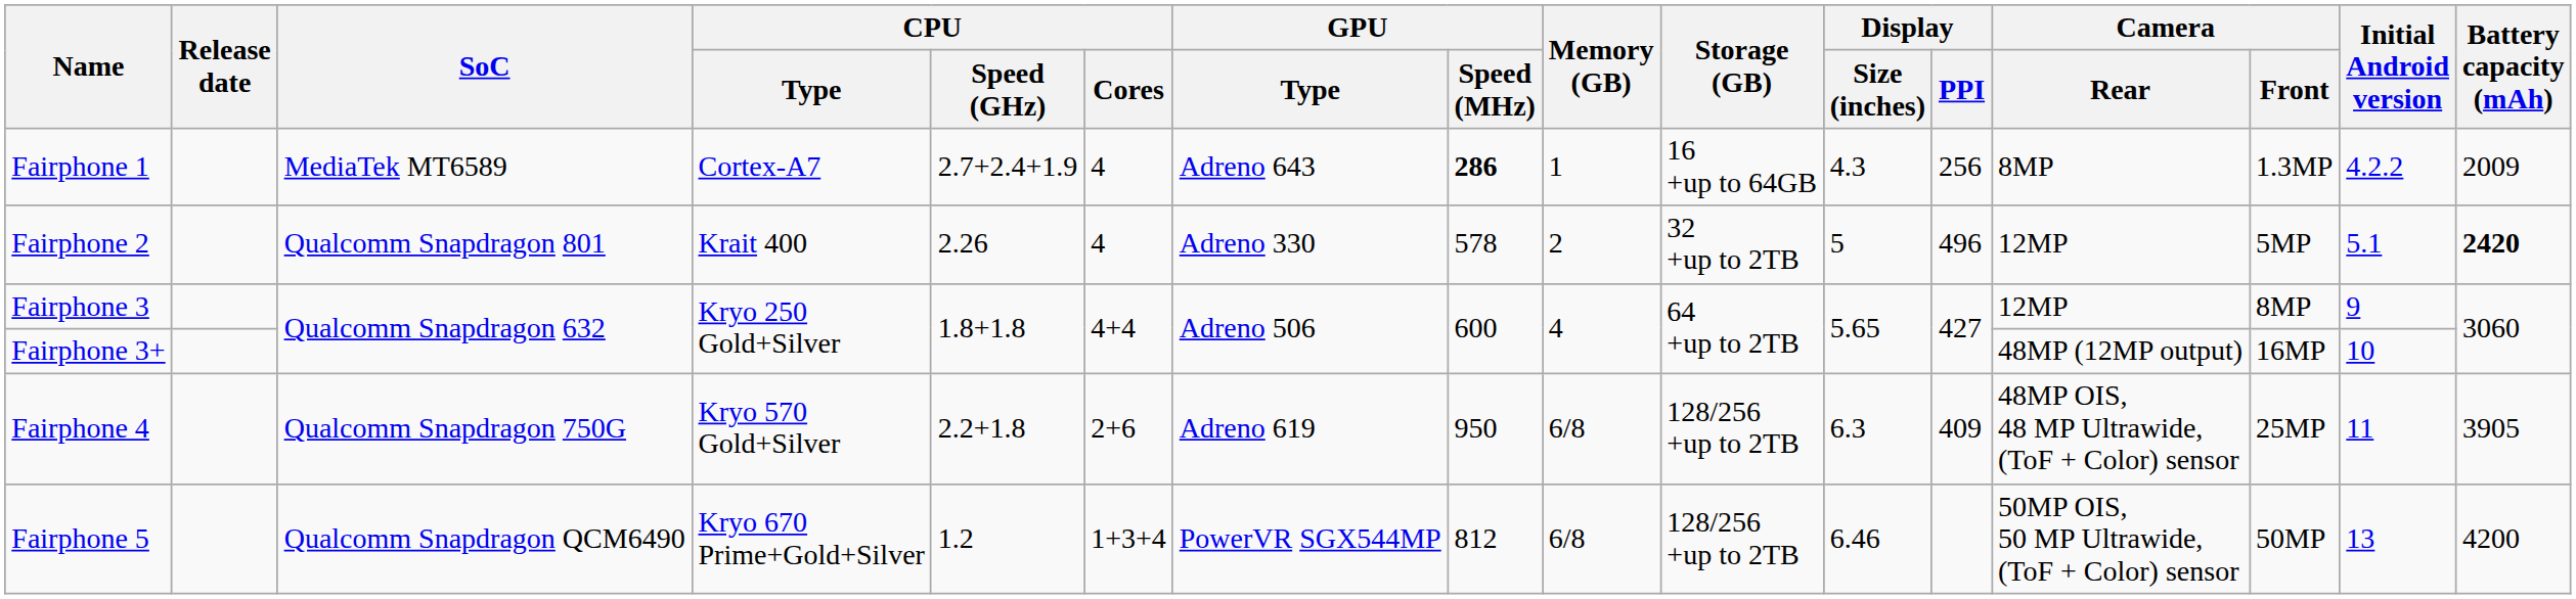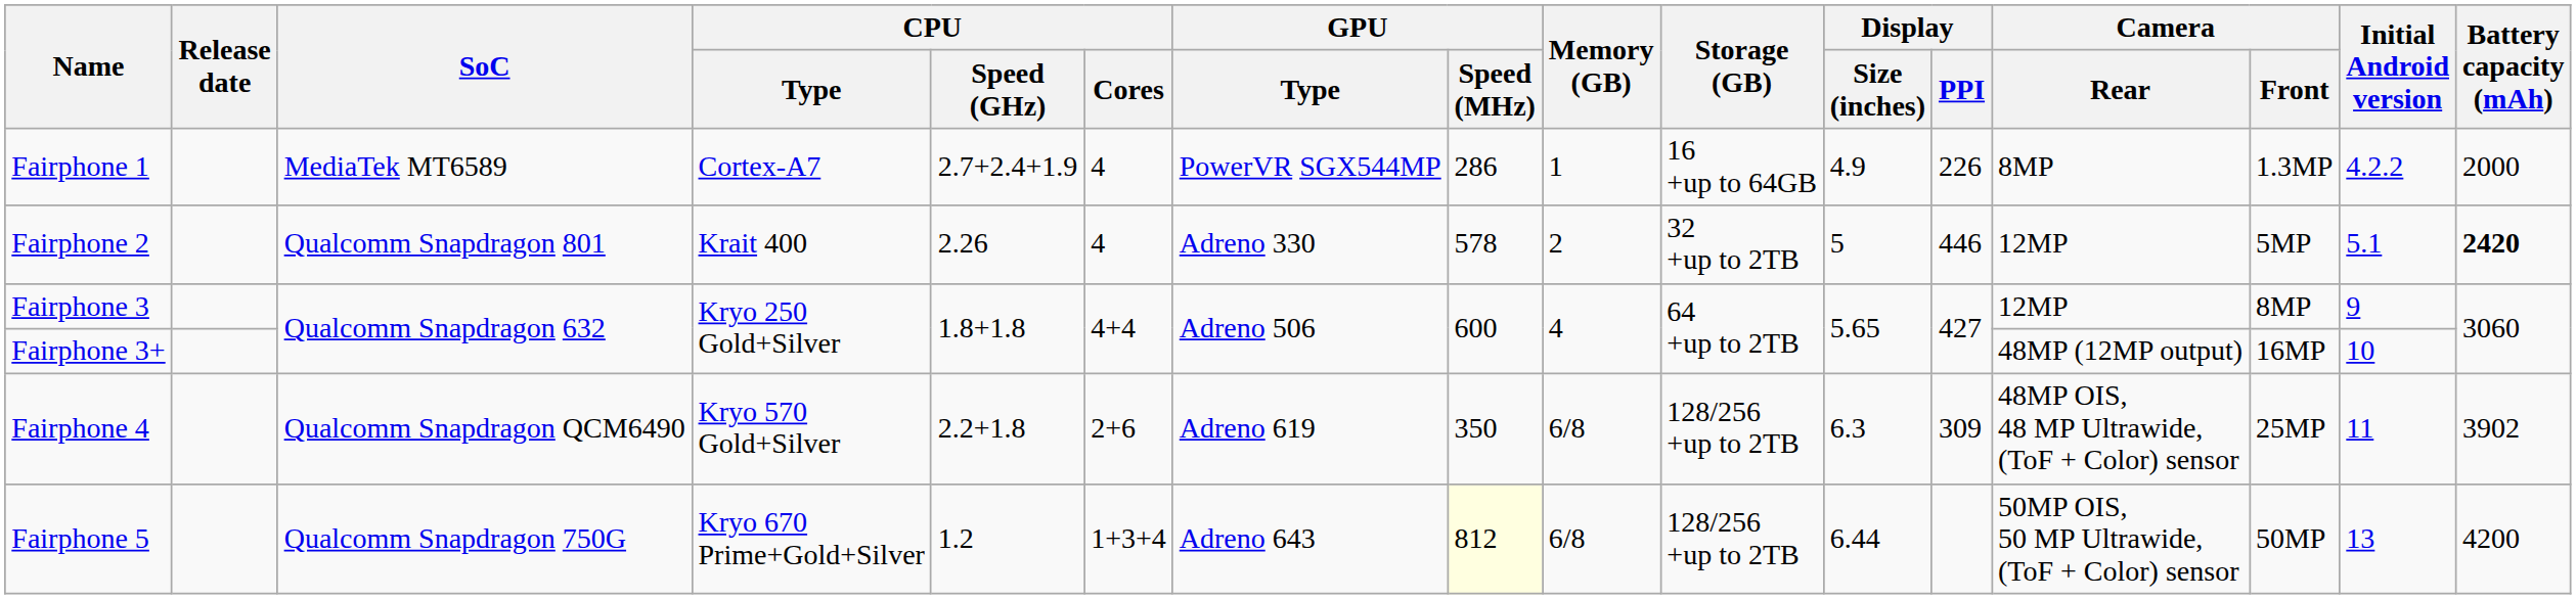Fairphone 1 | GPU / Type: Adreno 643 -> PowerVR SGX544MP
Fairphone 1 | GPU / Speed (MHz): bold -> normal
Fairphone 1 | Display / Size (inches): 4.3 -> 4.9
Fairphone 1 | Display / PPI: 256 -> 226
Fairphone 1 | Battery capacity (mAh): 2009 -> 2000
Fairphone 2 | Display / PPI: 496 -> 446
Fairphone 4 | SoC: Qualcomm Snapdragon 750G -> Qualcomm Snapdragon QCM6490
Fairphone 4 | GPU / Speed (MHz): 950 -> 350
Fairphone 4 | Display / PPI: 409 -> 309
Fairphone 4 | Battery capacity (mAh): 3905 -> 3902
Fairphone 5 | SoC: Qualcomm Snapdragon QCM6490 -> Qualcomm Snapdragon 750G
Fairphone 5 | GPU / Type: PowerVR SGX544MP -> Adreno 643
Fairphone 5 | GPU / Speed (MHz): no background -> lightyellow background
Fairphone 5 | Display / Size (inches): 6.46 -> 6.44
